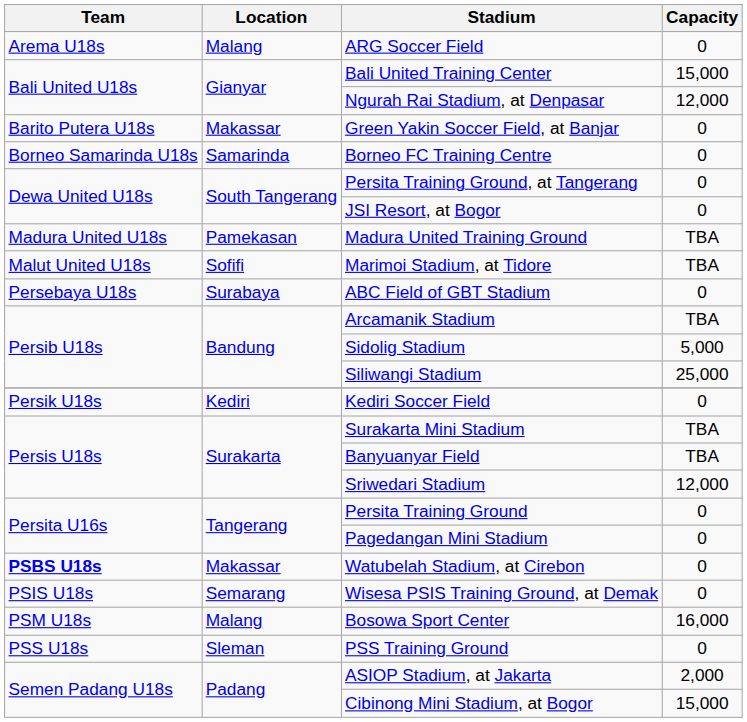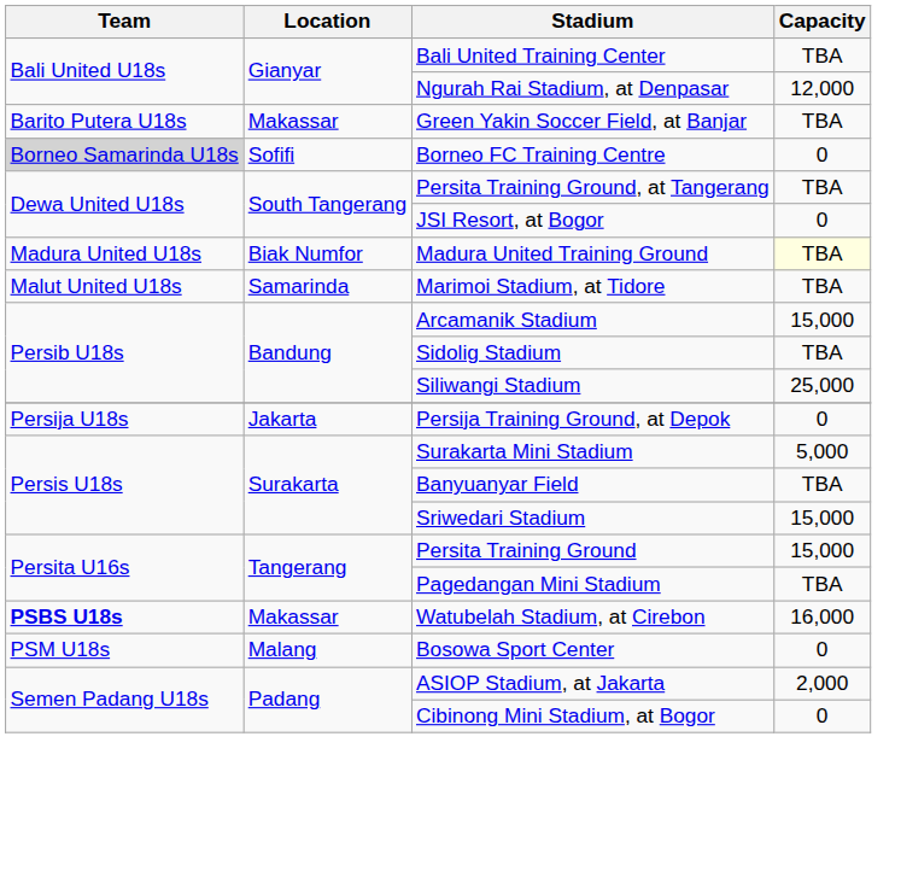- row: Arema U18s | Malang | ARG Soccer Field | 0
Bali United Training Center | Capacity: 15,000 -> TBA
Green Yakin Soccer Field, at Banjar | Capacity: 0 -> TBA
Borneo FC Training Centre | Team: no background -> lightgrey background
Borneo FC Training Centre | Location: Samarinda -> Sofifi
Persita Training Ground, at Tangerang | Capacity: 0 -> TBA
Madura United Training Ground | Location: Pamekasan -> Biak Numfor
Madura United Training Ground | Capacity: no background -> lightyellow background
Marimoi Stadium, at Tidore | Location: Sofifi -> Samarinda
- row: Persebaya U18s | Surabaya | ABC Field of GBT Stadium | 0
Arcamanik Stadium | Capacity: TBA -> 15,000
Sidolig Stadium | Capacity: 5,000 -> TBA
+ row: Persija U18s | Jakarta | Persija Training Ground, at Depok | 0
- row: Persik U18s | Kediri | Kediri Soccer Field | 0
Surakarta Mini Stadium | Capacity: TBA -> 5,000
Sriwedari Stadium | Capacity: 12,000 -> 15,000
Persita Training Ground | Capacity: 0 -> 15,000
Pagedangan Mini Stadium | Capacity: 0 -> TBA
Watubelah Stadium, at Cirebon | Capacity: 0 -> 16,000
- row: PSIS U18s | Semarang | Wisesa PSIS Training Ground, at Demak | 0
Bosowa Sport Center | Capacity: 16,000 -> 0
- row: PSS U18s | Sleman | PSS Training Ground | 0
Cibinong Mini Stadium, at Bogor | Capacity: 15,000 -> 0
